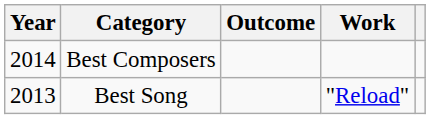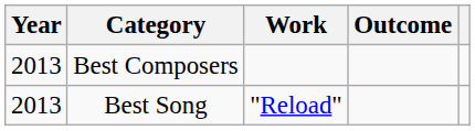columns swapped: Work <-> Outcome
Best Composers | Year: 2014 -> 2013
